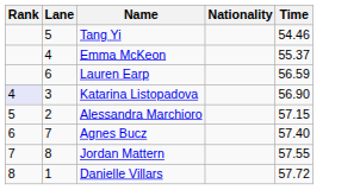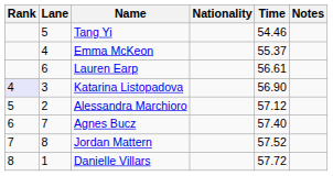+ column: Notes
Lauren Earp | Time: 56.59 -> 56.61
Alessandra Marchioro | Time: 57.15 -> 57.12
Jordan Mattern | Time: 57.55 -> 57.52
